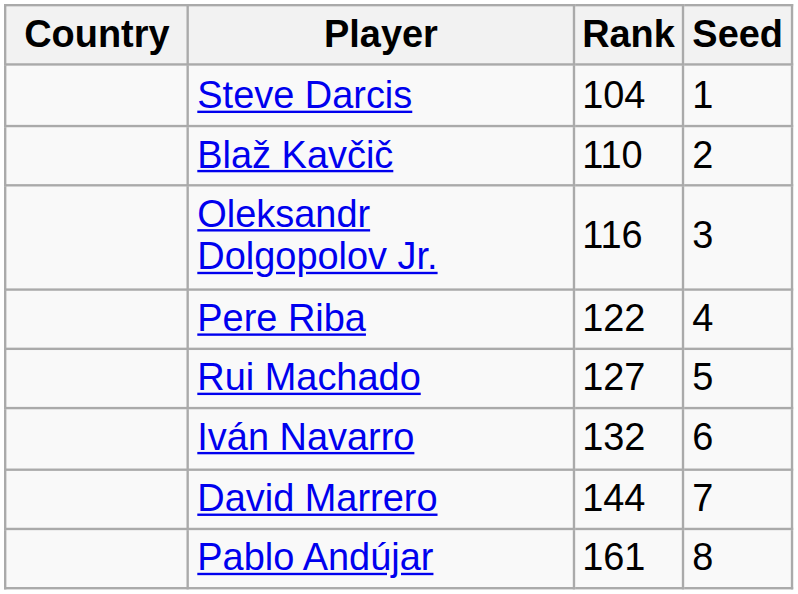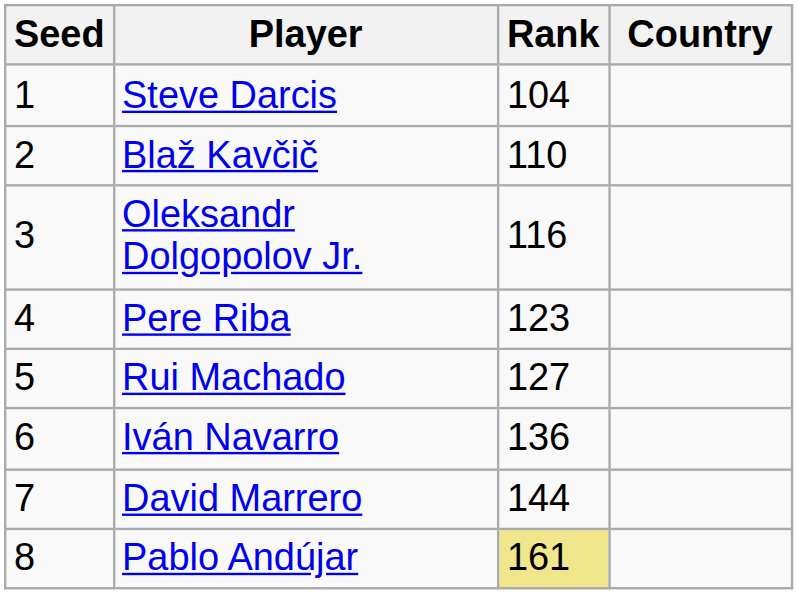columns swapped: Country <-> Seed
Pere Riba | Rank: 122 -> 123
Iván Navarro | Rank: 132 -> 136
Pablo Andújar | Rank: no background -> khaki background
